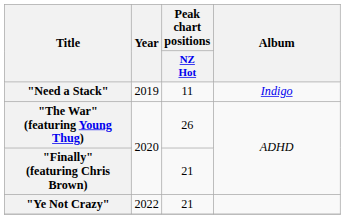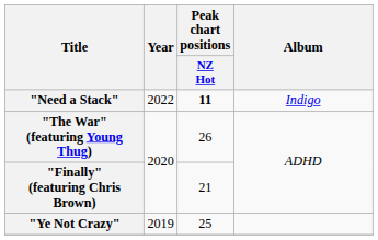"Need a Stack" | Year: 2019 -> 2022
"Need a Stack" | Peak chart positions / NZ Hot: normal -> bold
"Ye Not Crazy" | Year: 2022 -> 2019
"Ye Not Crazy" | Peak chart positions / NZ Hot: 21 -> 25
